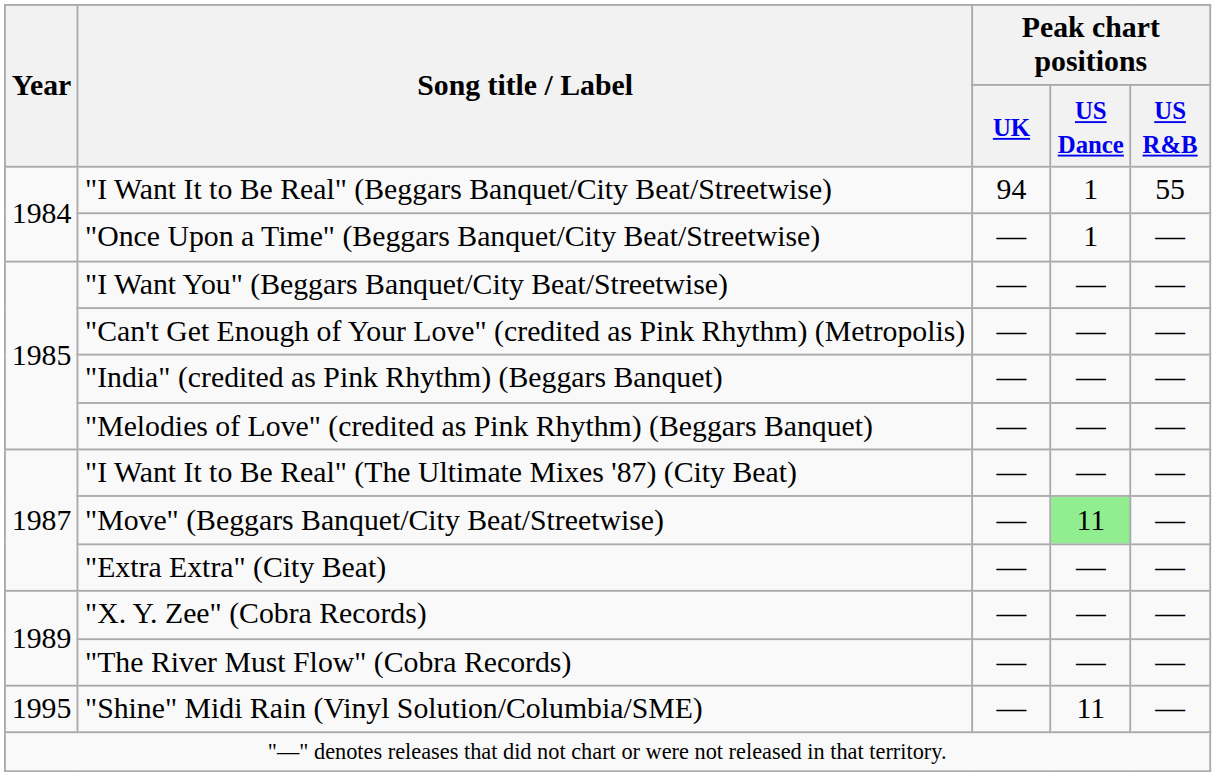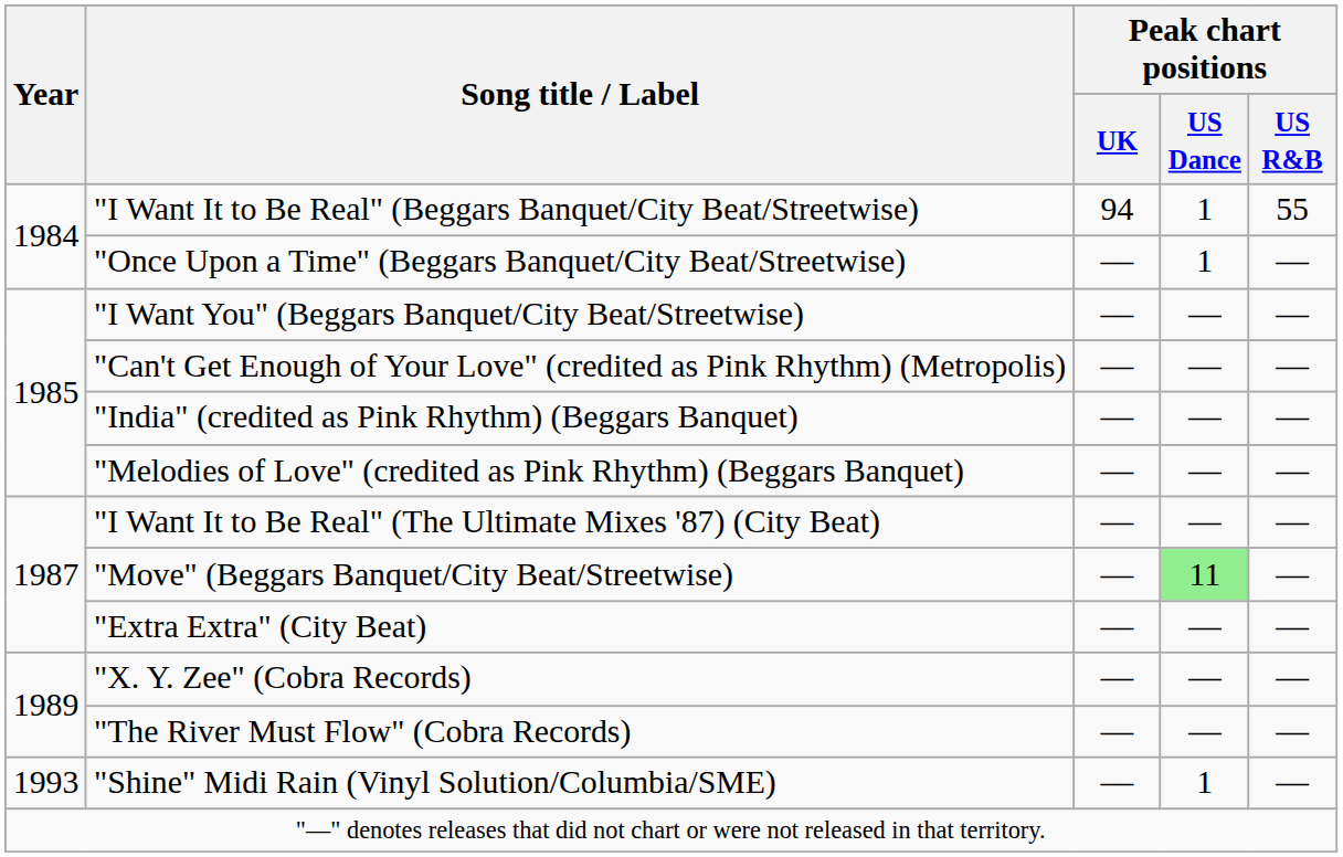"Shine" Midi Rain (Vinyl Solution/Columbia/SME) | Year: 1995 -> 1993
"Shine" Midi Rain (Vinyl Solution/Columbia/SME) | Peak chart positions / US Dance: 11 -> 1
